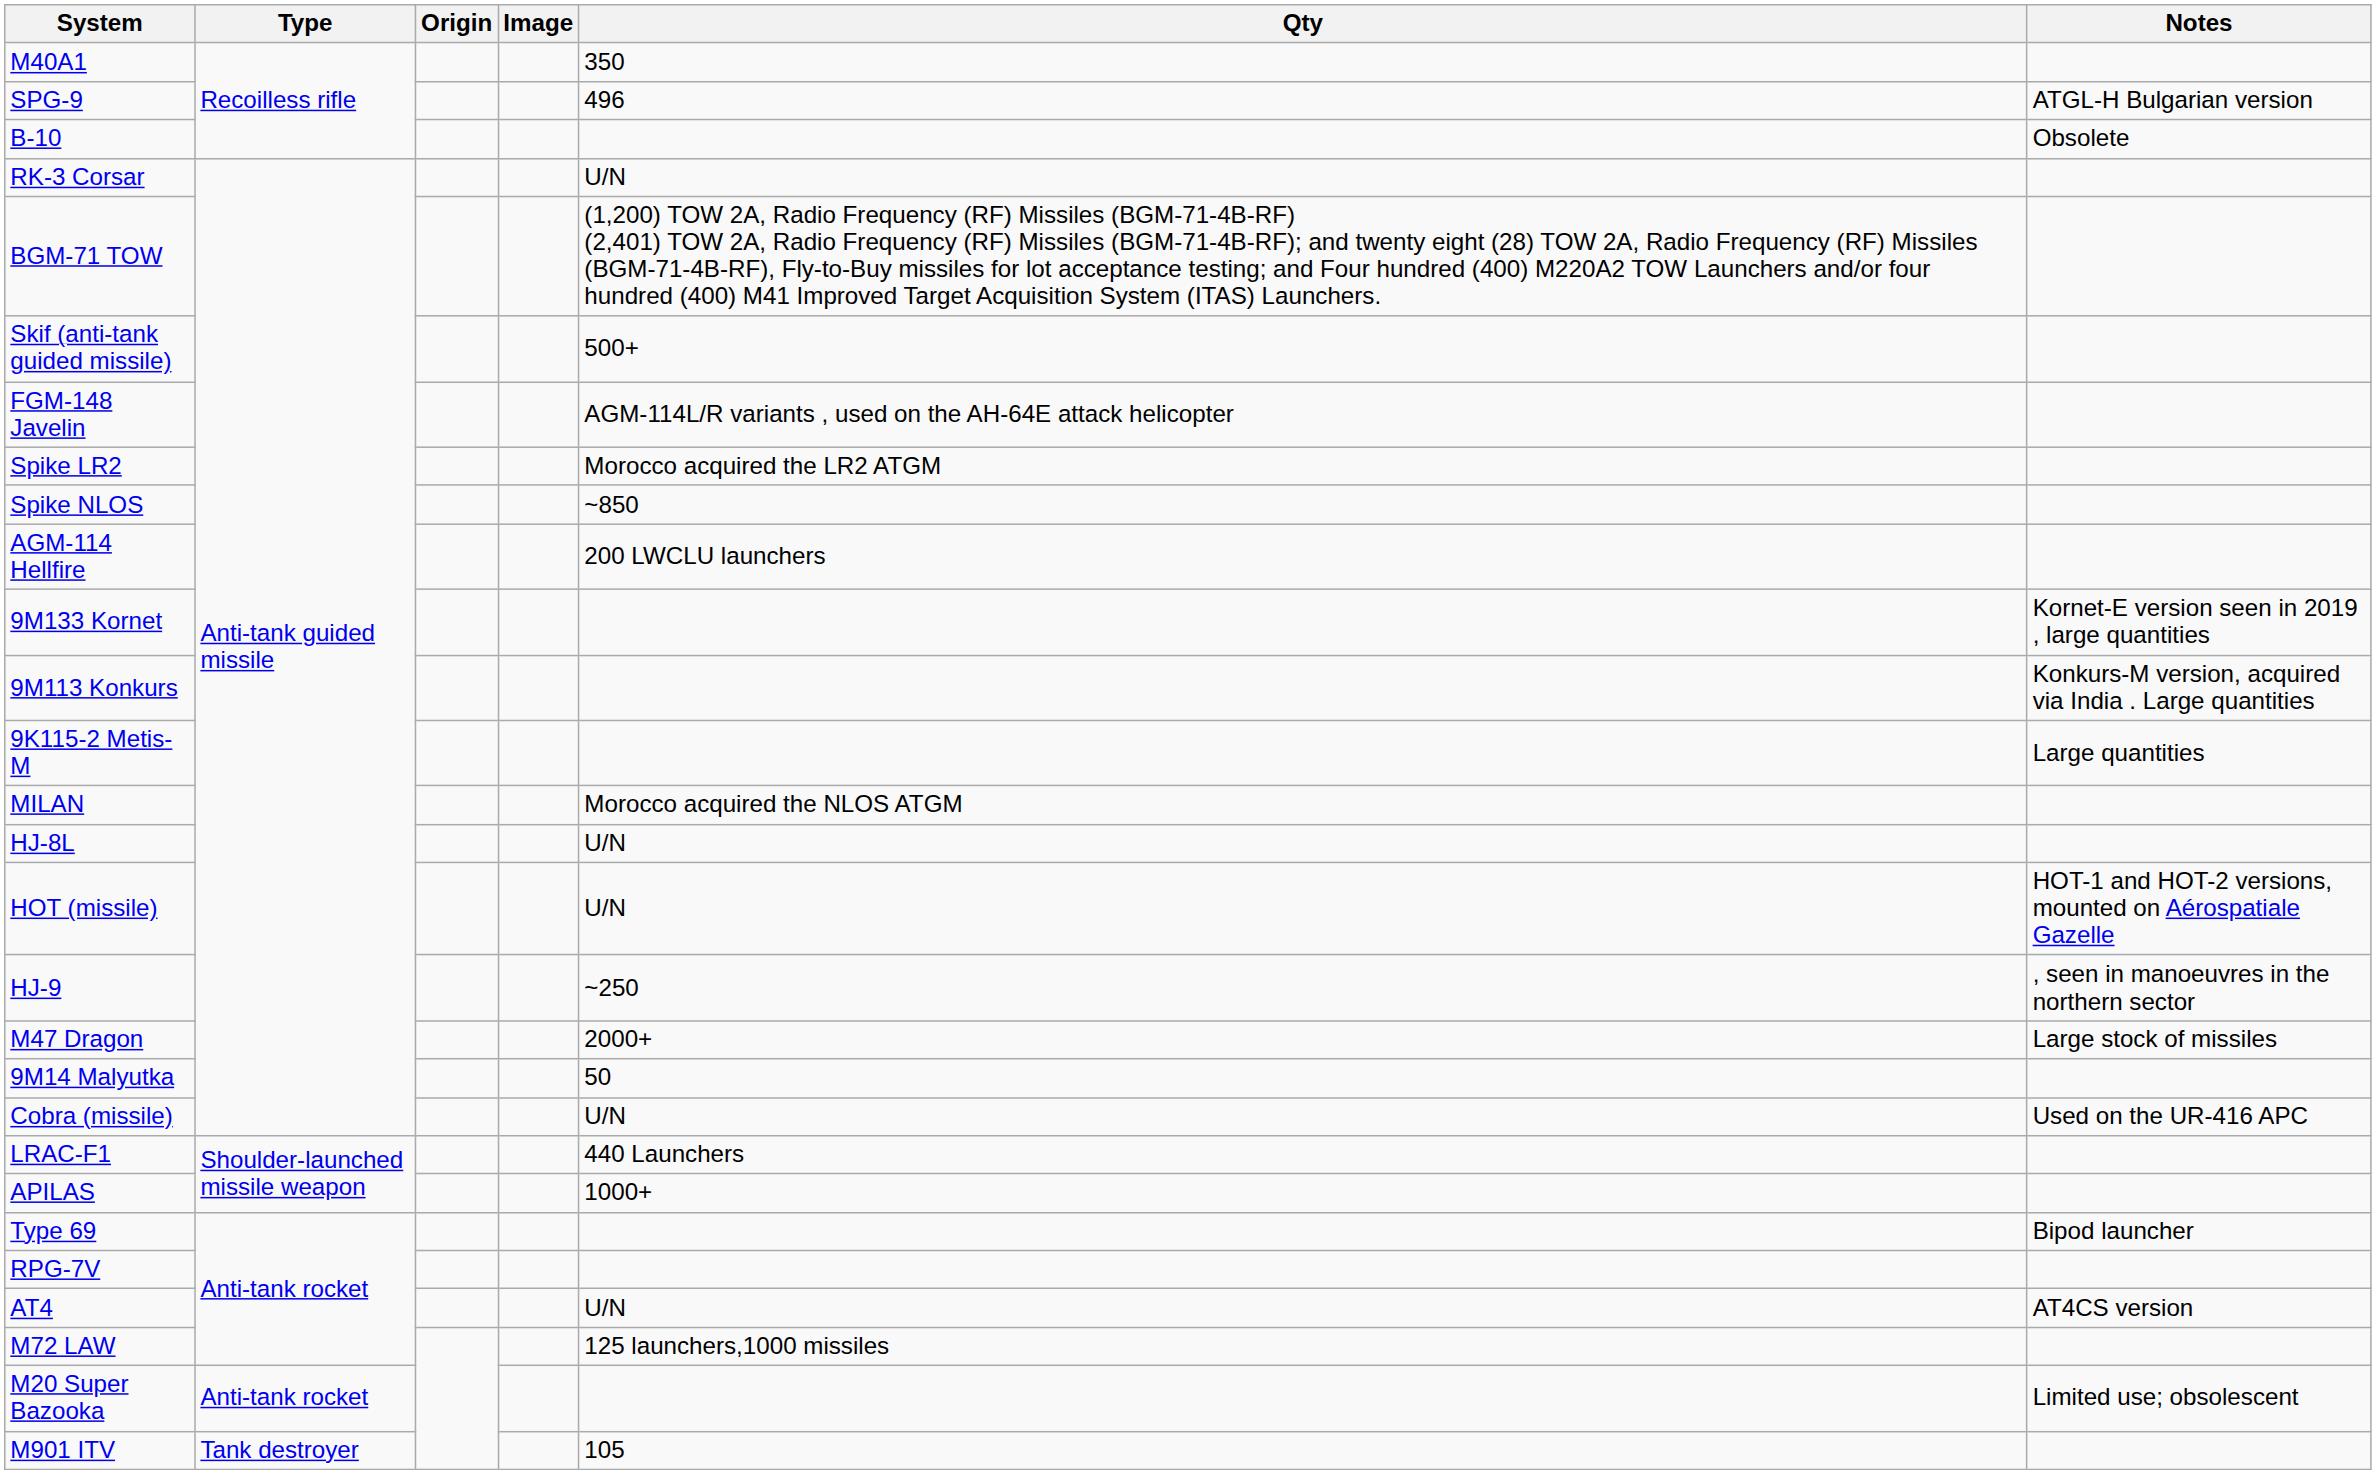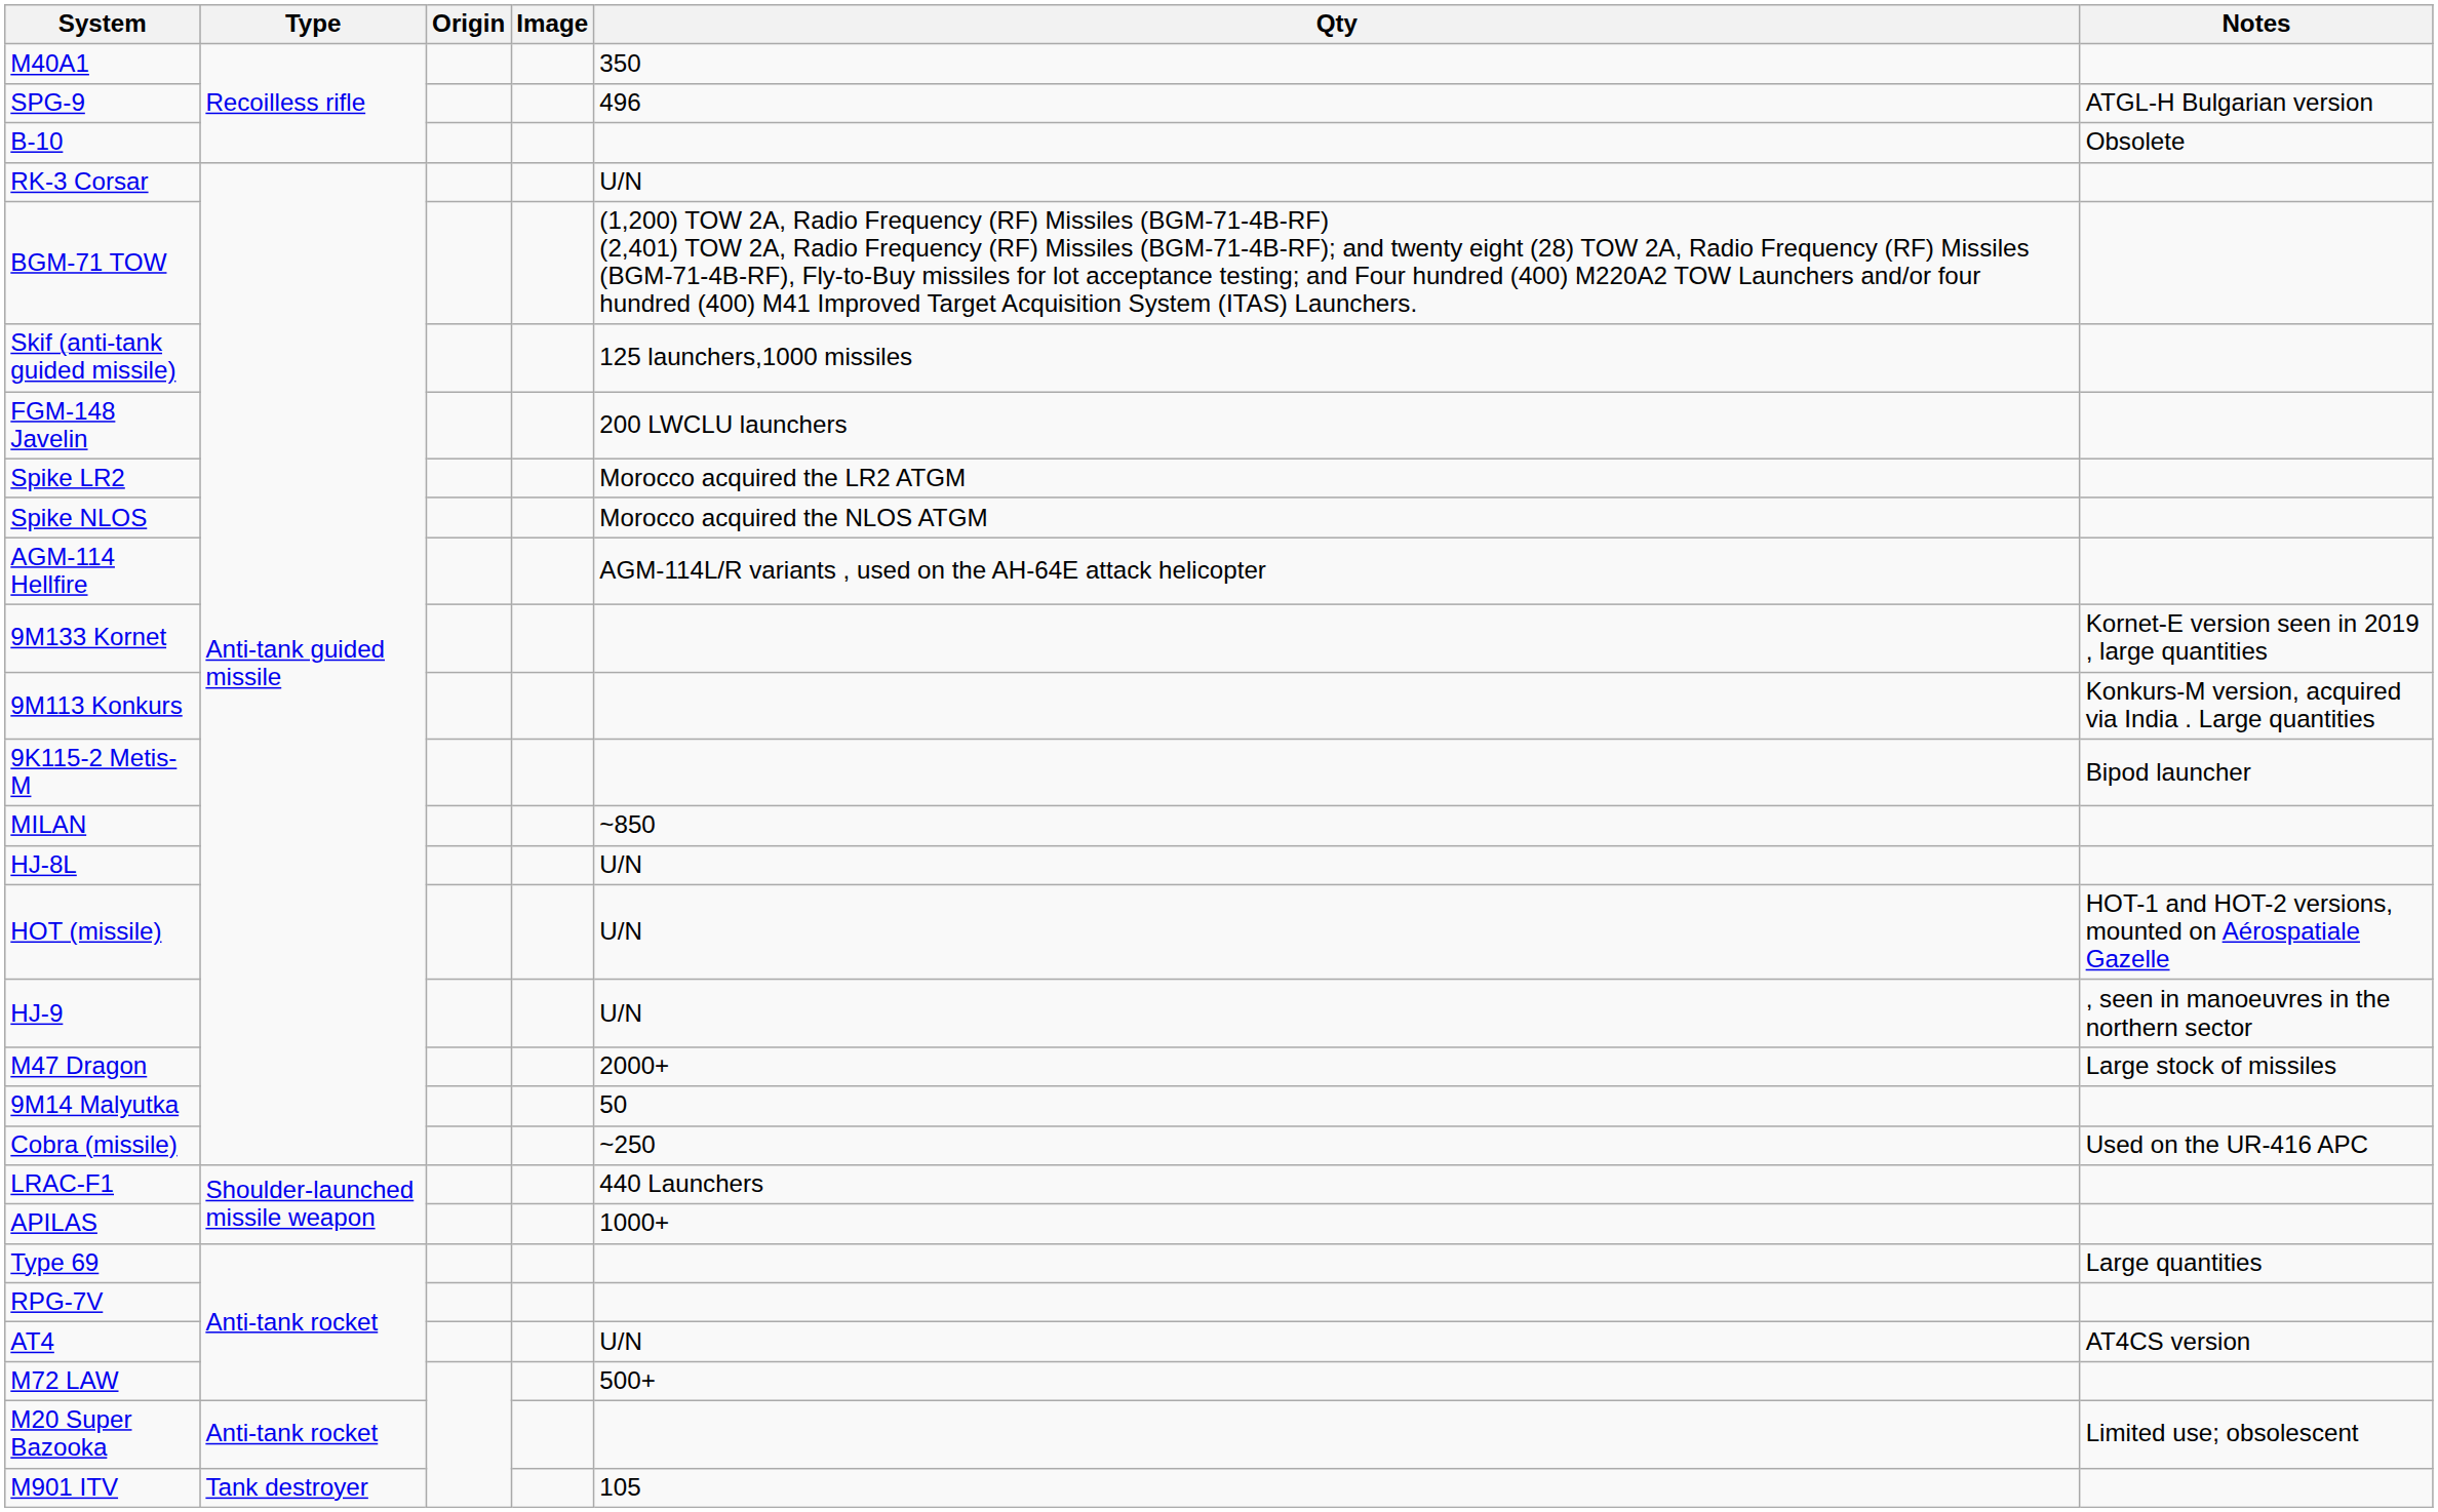Skif (anti-tank guided missile) | Qty: 500+ -> 125 launchers,1000 missiles
FGM-148 Javelin | Qty: AGM-114L/R variants , used on the AH-64E attack helicopter -> 200 LWCLU launchers
Spike NLOS | Qty: ~850 -> Morocco acquired the NLOS ATGM
AGM-114 Hellfire | Qty: 200 LWCLU launchers -> AGM-114L/R variants , used on the AH-64E attack helicopter
9K115-2 Metis-M | Notes: Large quantities -> Bipod launcher
MILAN | Qty: Morocco acquired the NLOS ATGM -> ~850
HJ-9 | Qty: ~250 -> U/N
Cobra (missile) | Qty: U/N -> ~250
Type 69 | Notes: Bipod launcher -> Large quantities
M72 LAW | Qty: 125 launchers,1000 missiles -> 500+
